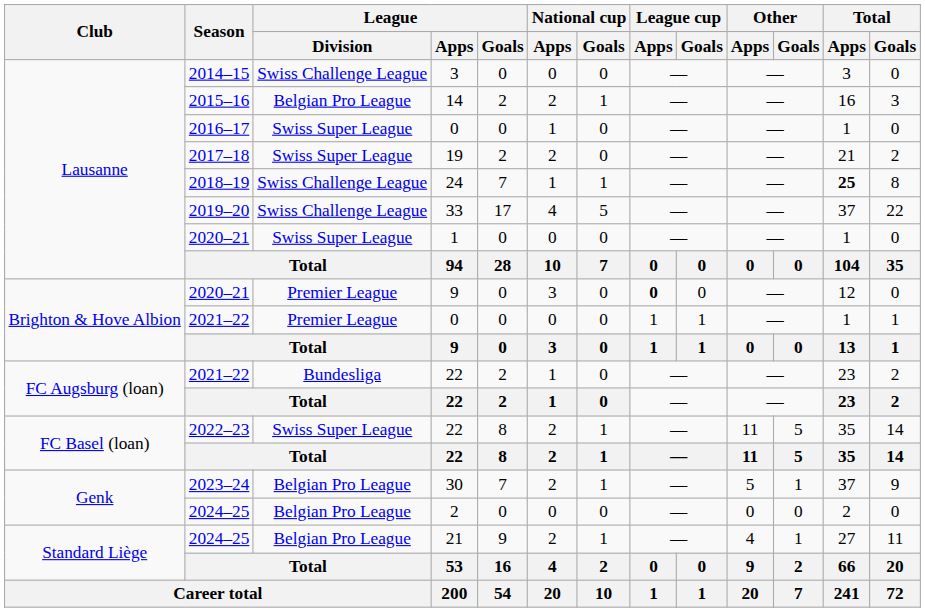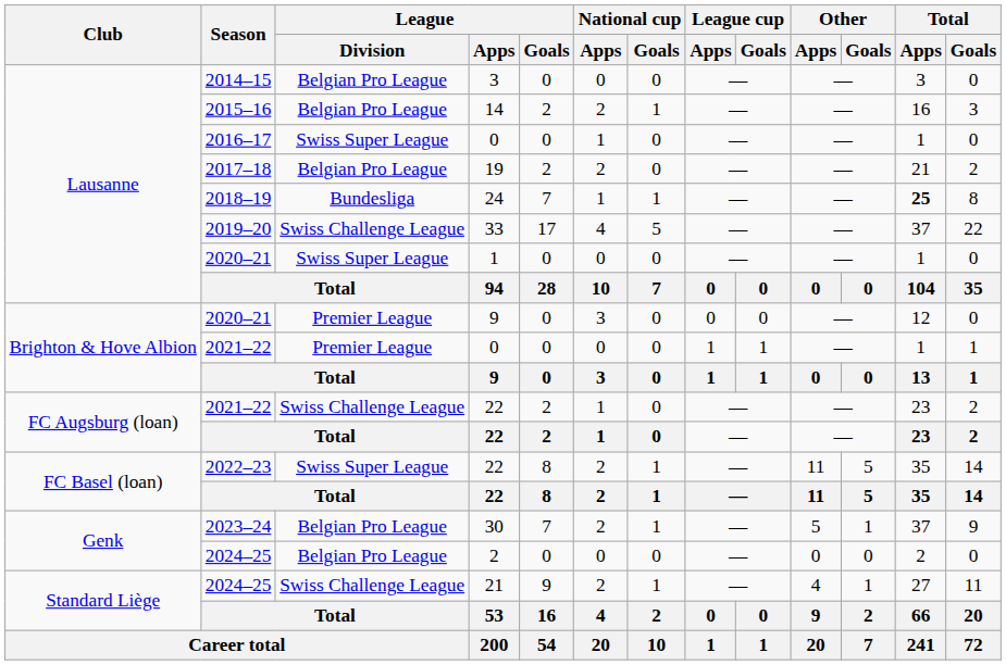2014–15 | League / Division: Swiss Challenge League -> Belgian Pro League
2017–18 | League / Division: Swiss Super League -> Belgian Pro League
2018–19 | League / Division: Swiss Challenge League -> Bundesliga
2020–21 / 9 | League cup / Apps: bold -> normal
2021–22 / 22 | League / Division: Bundesliga -> Swiss Challenge League
2024–25 / 21 | League / Division: Belgian Pro League -> Swiss Challenge League
